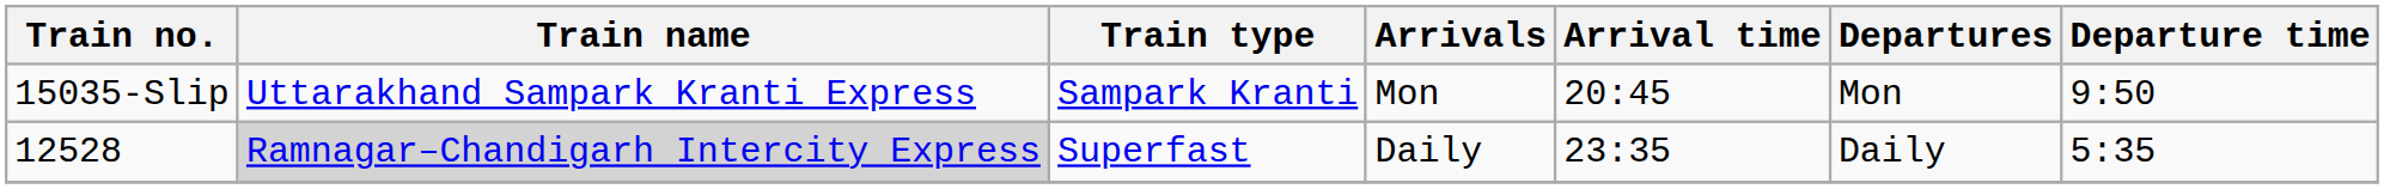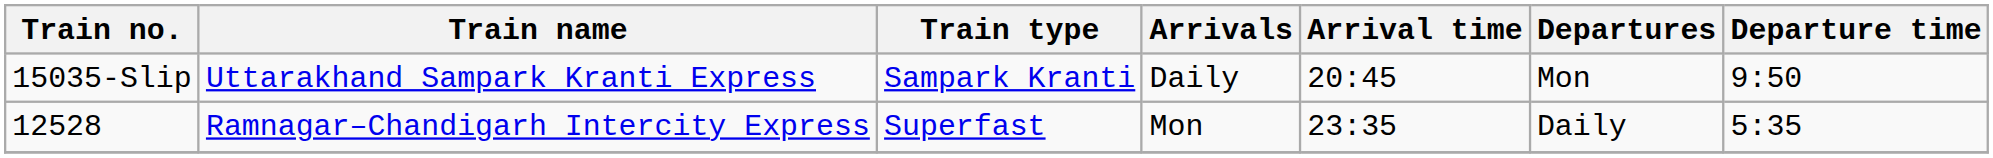15035-Slip | Arrivals: Mon -> Daily
12528 | Train name: lightgrey background -> no background
12528 | Arrivals: Daily -> Mon
